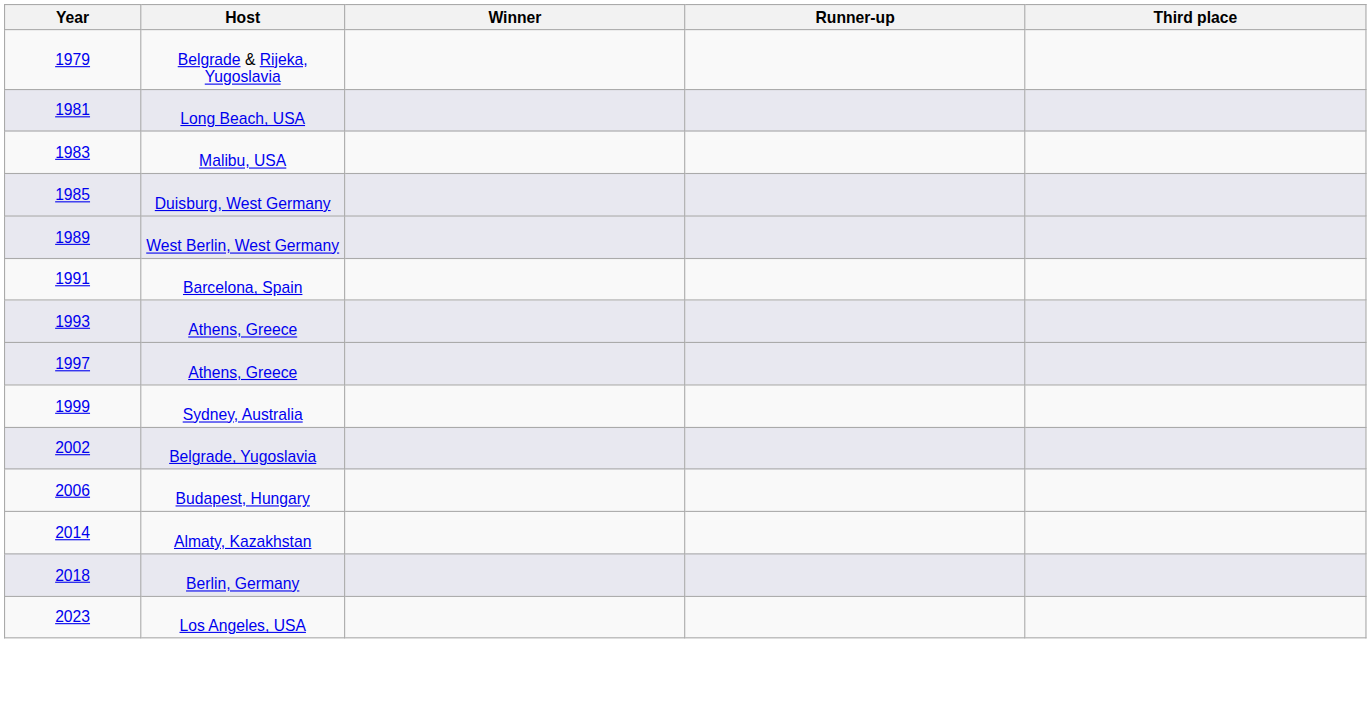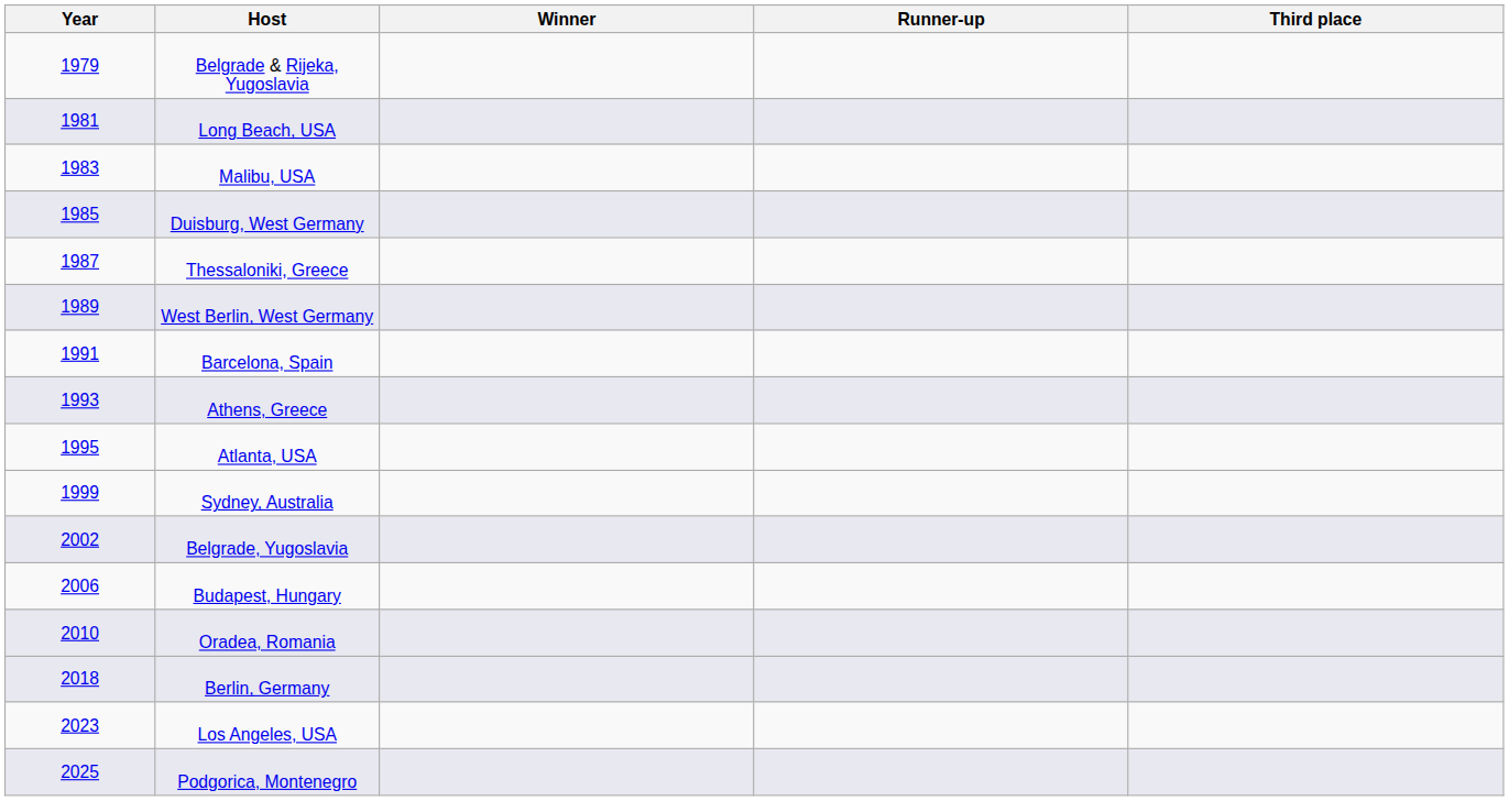+ row: 1987 | Thessaloniki, Greece
+ row: 1995 | Atlanta, USA
- row: 1997 | Athens, Greece
+ row: 2010 | Oradea, Romania
- row: 2014 | Almaty, Kazakhstan
+ row: 2025 | Podgorica, Montenegro
